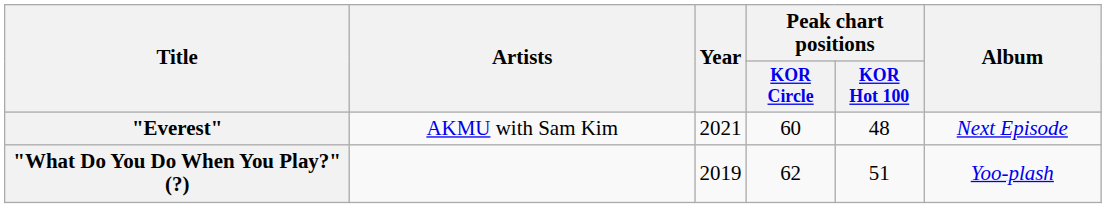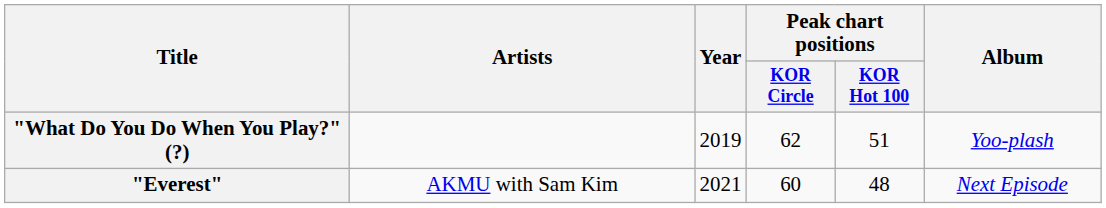rows swapped: "What Do You Do When You Play?" (?) <-> "Everest"
